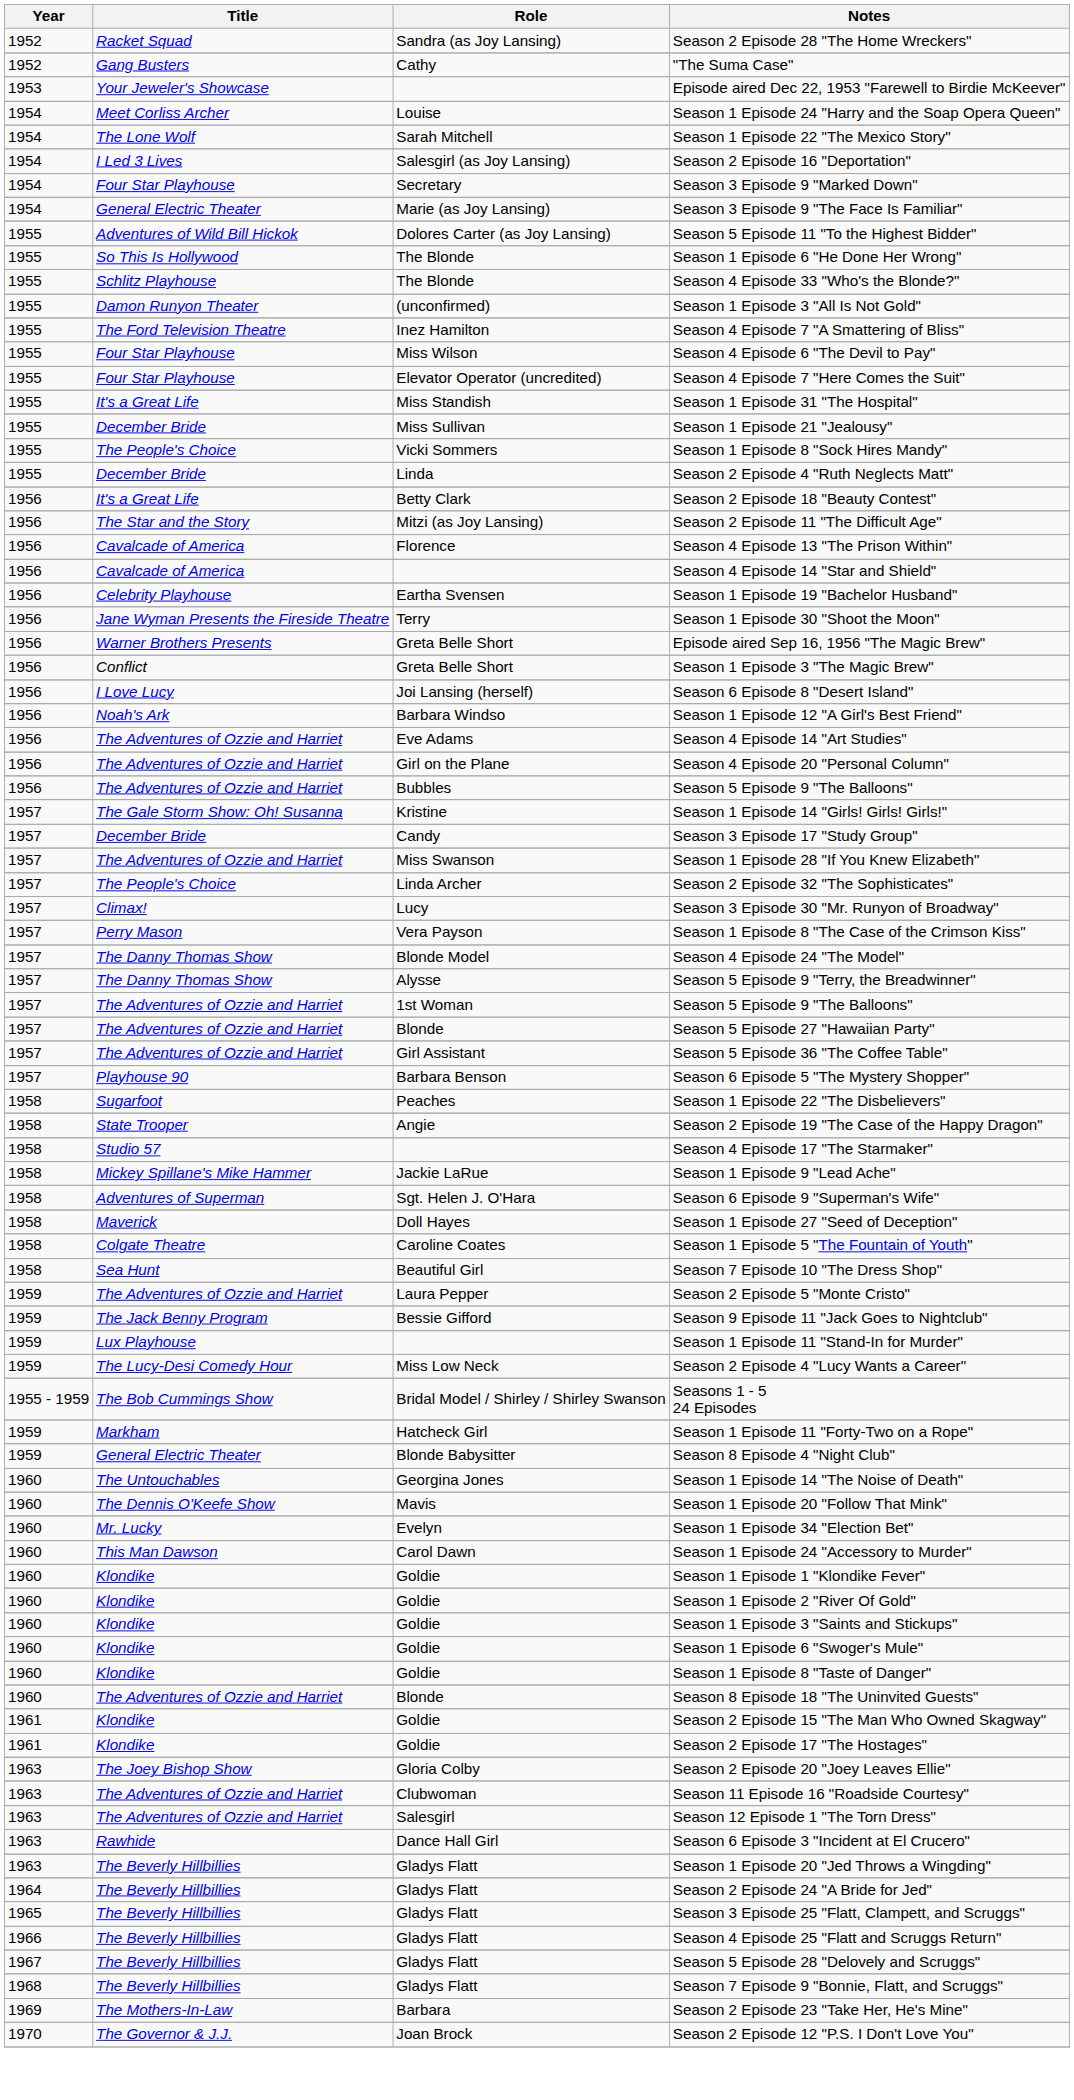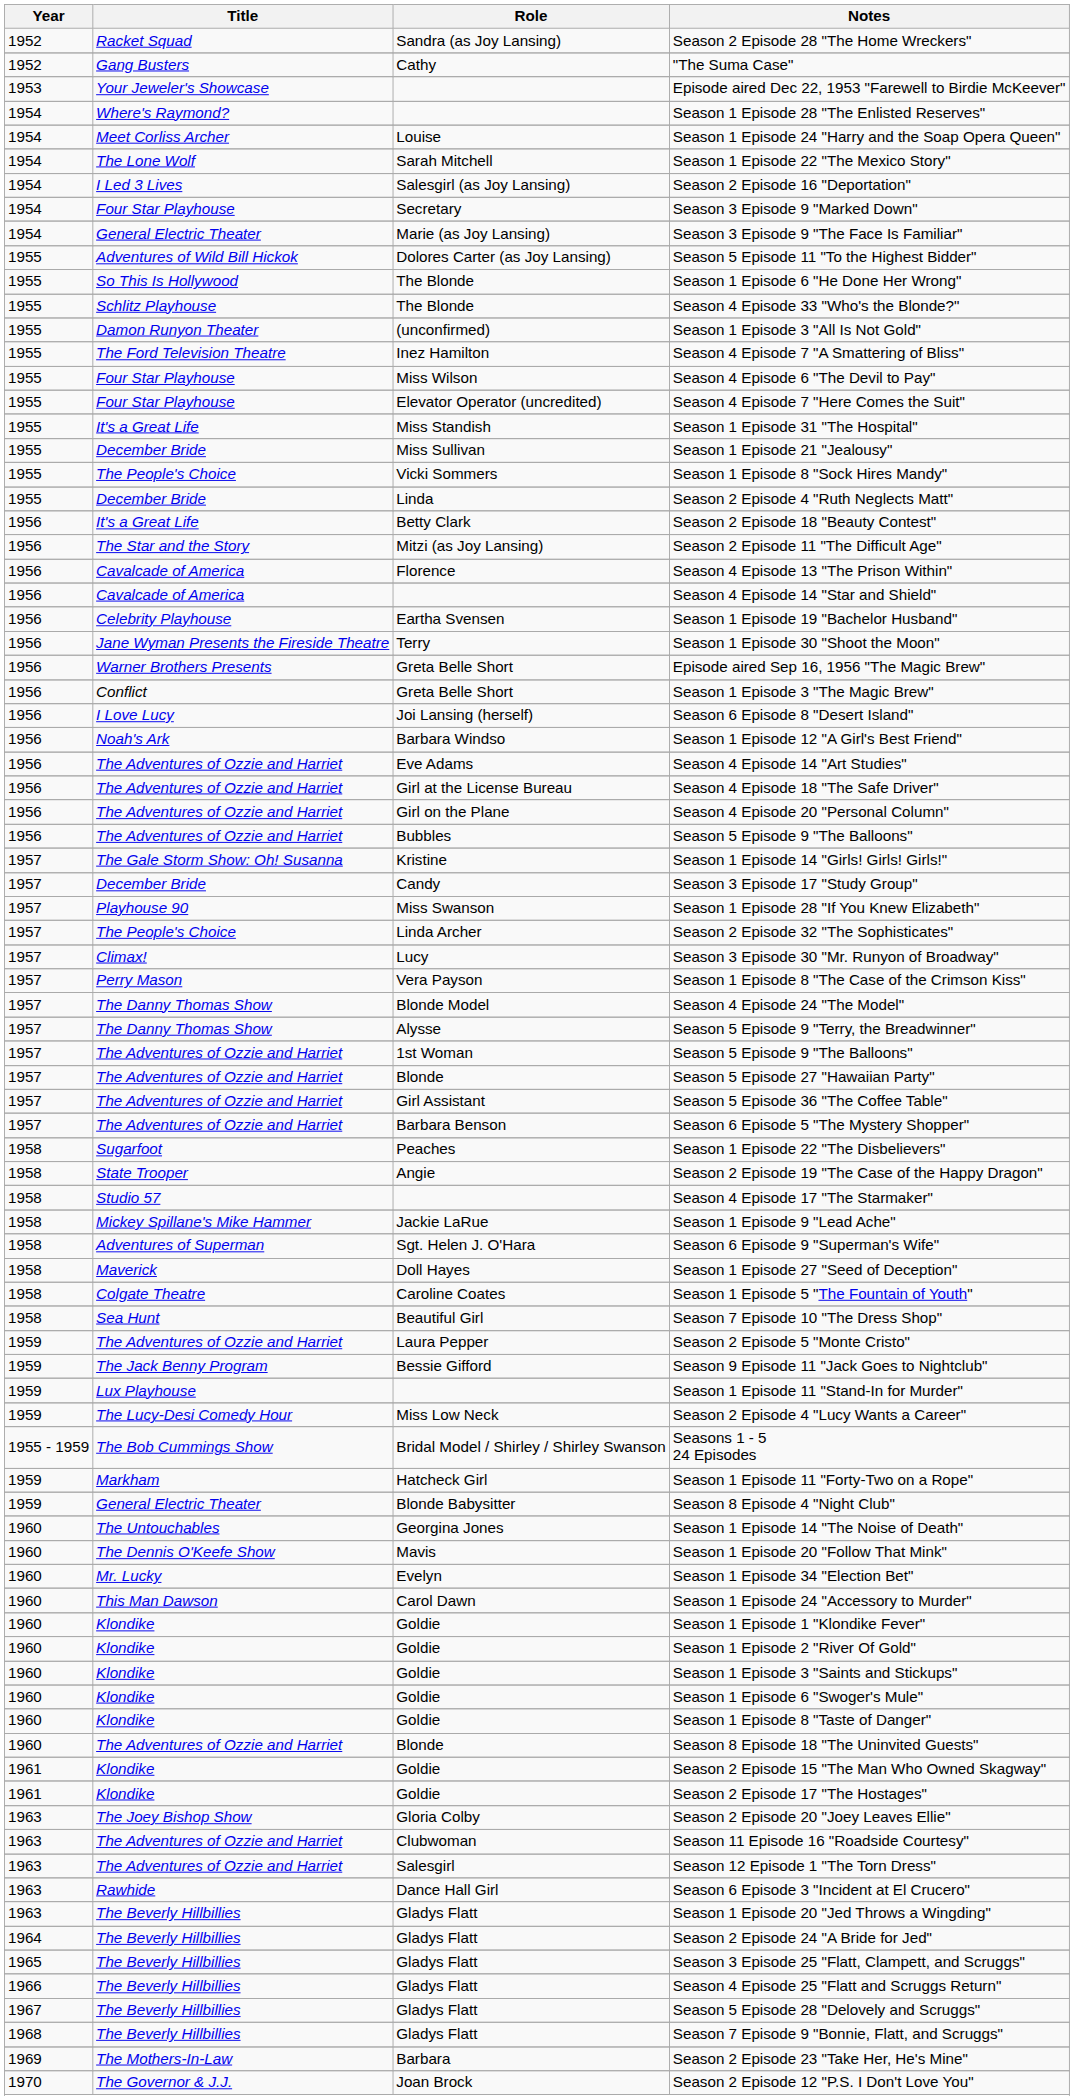+ row: 1954 | Where's Raymond? | Season 1 Episode 28 "The Enlisted Reserves"
+ row: 1956 | The Adventures of Ozzie and Harriet | Girl at the License Bureau | Season 4 Episode 18 "The Safe Driver"
Season 1 Episode 28 "If You Knew Elizabeth" | Title: The Adventures of Ozzie and Harriet -> Playhouse 90
Season 6 Episode 5 "The Mystery Shopper" | Title: Playhouse 90 -> The Adventures of Ozzie and Harriet
